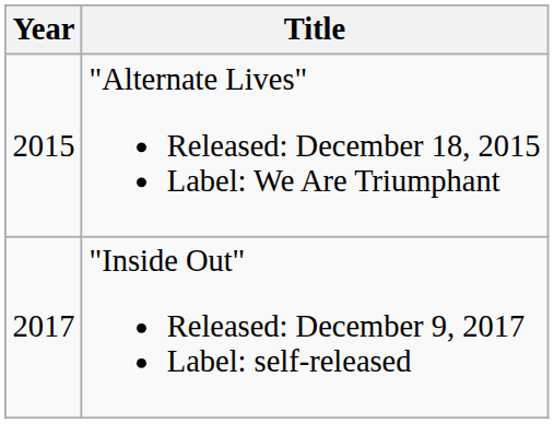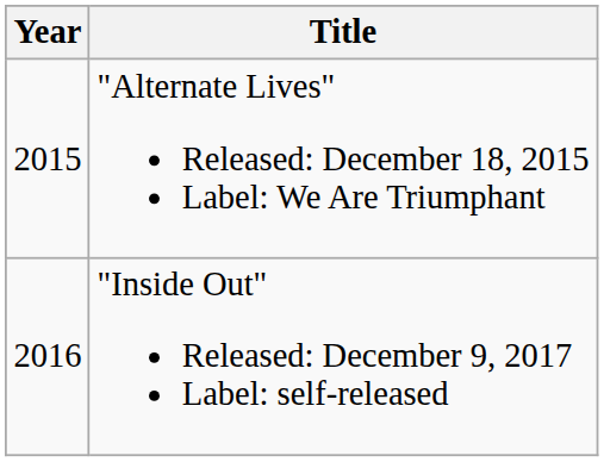"Inside Out" Released: December 9, 2017 Label: self-released | Year: 2017 -> 2016
